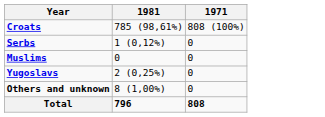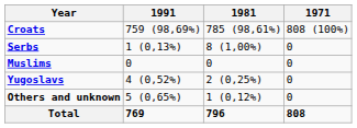+ column: 1991 | 759 (98,69%) | 1 (0,13%) | 0 | 4 (0,52%) | 5 (0,65%) | 769
Serbs | 1981: 1 (0,12%) -> 8 (1,00%)
Others and unknown | 1981: 8 (1,00%) -> 1 (0,12%)
